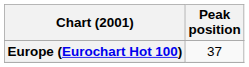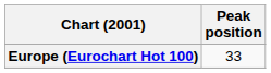Europe (Eurochart Hot 100) | Peak position: 37 -> 33
